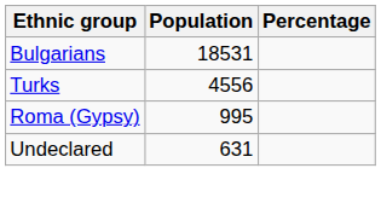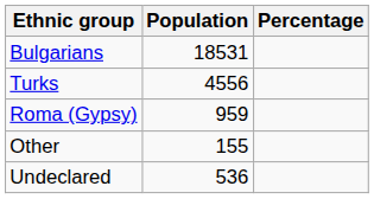Roma (Gypsy) | Population: 995 -> 959
+ row: Other | 155
Undeclared | Population: 631 -> 536
